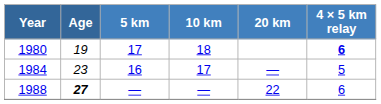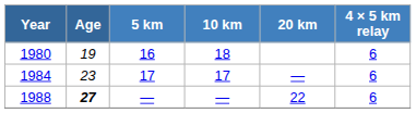1980 | 5 km: 17 -> 16
1980 | 4 × 5 km relay: bold -> normal
1984 | 5 km: 16 -> 17
1984 | 4 × 5 km relay: 5 -> 6
